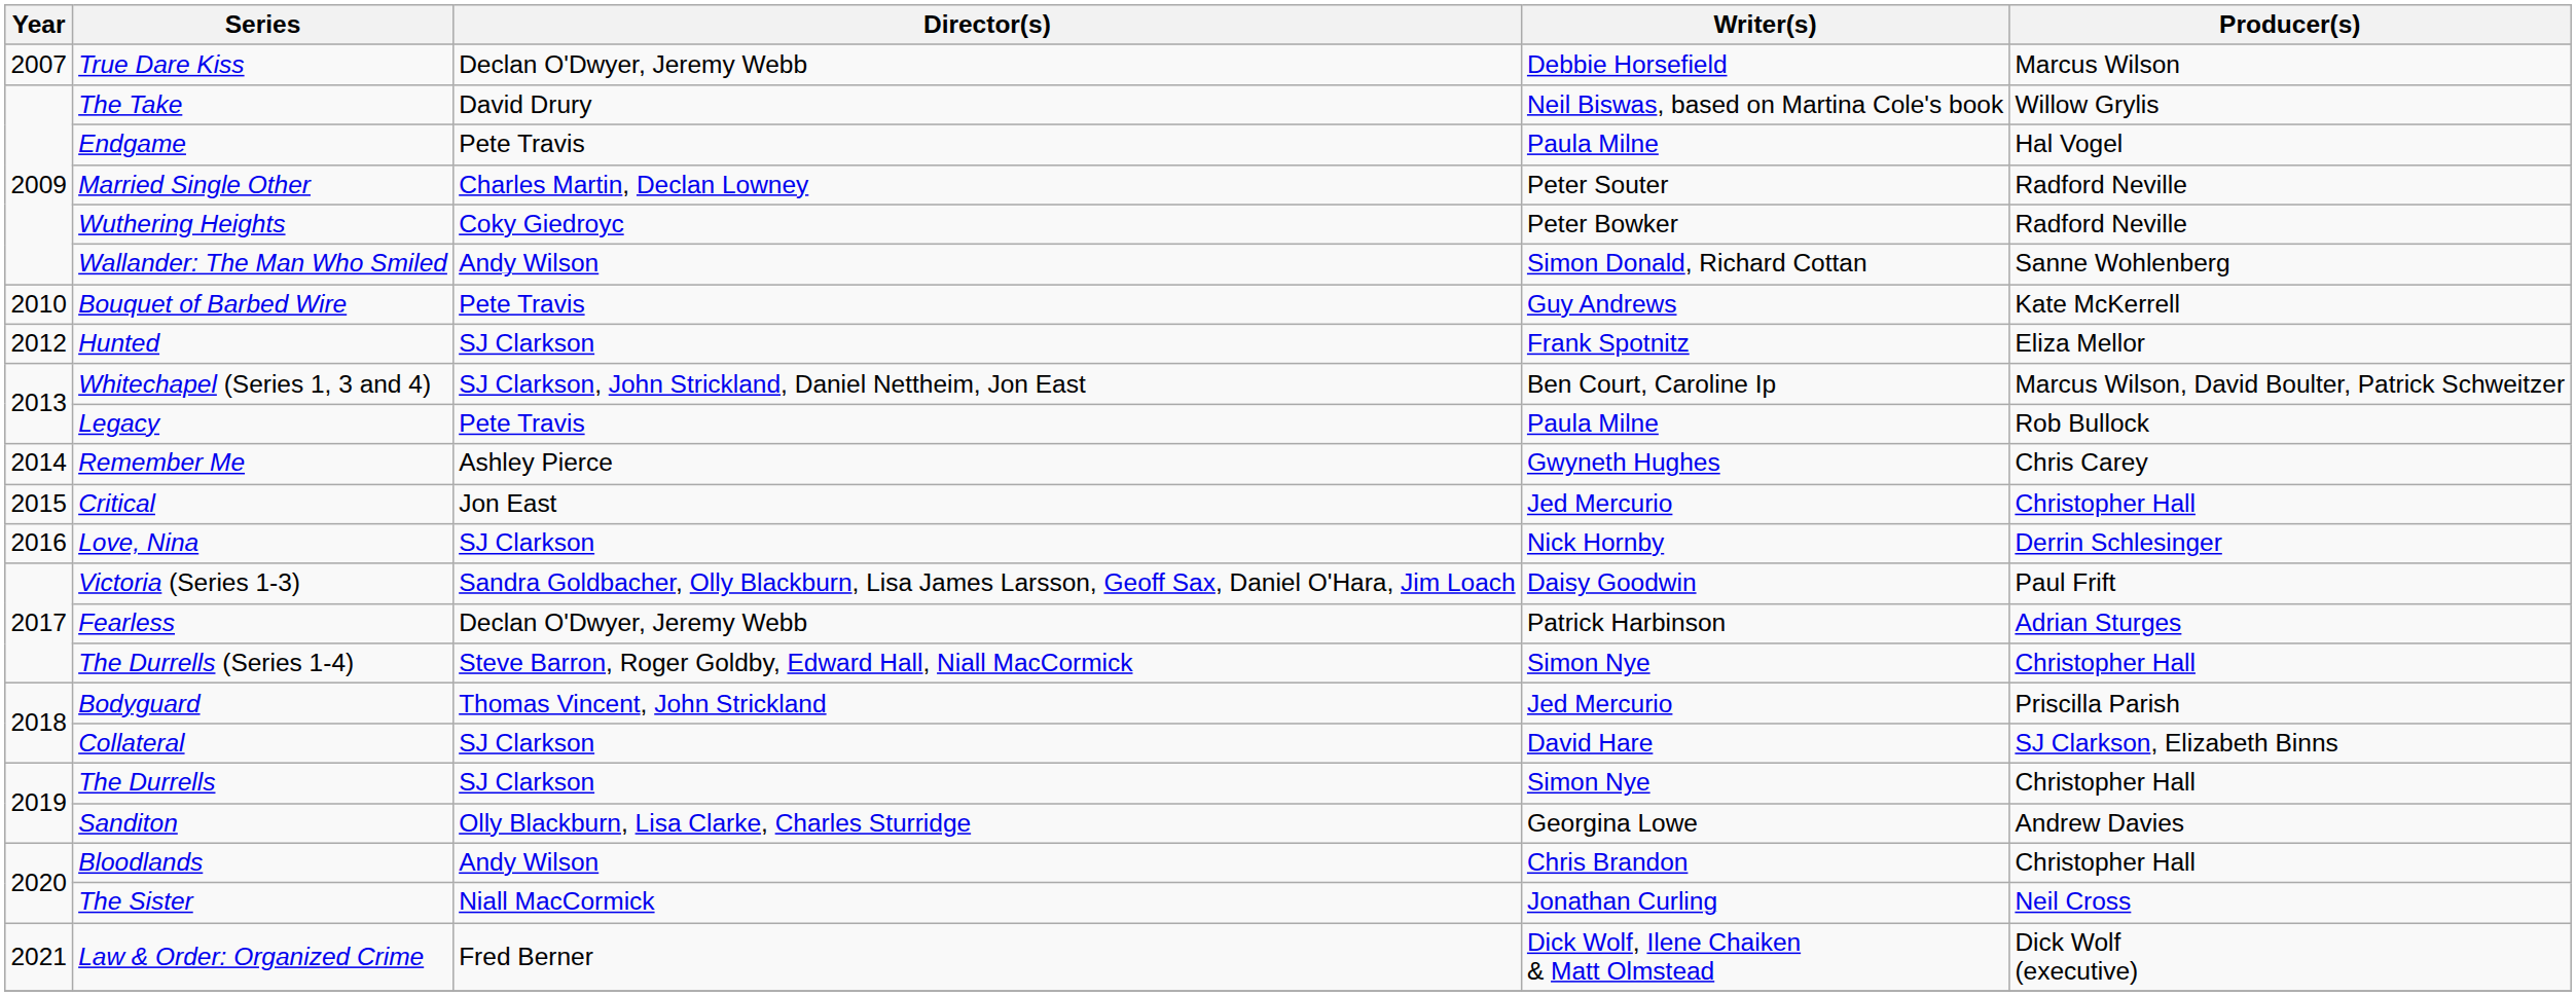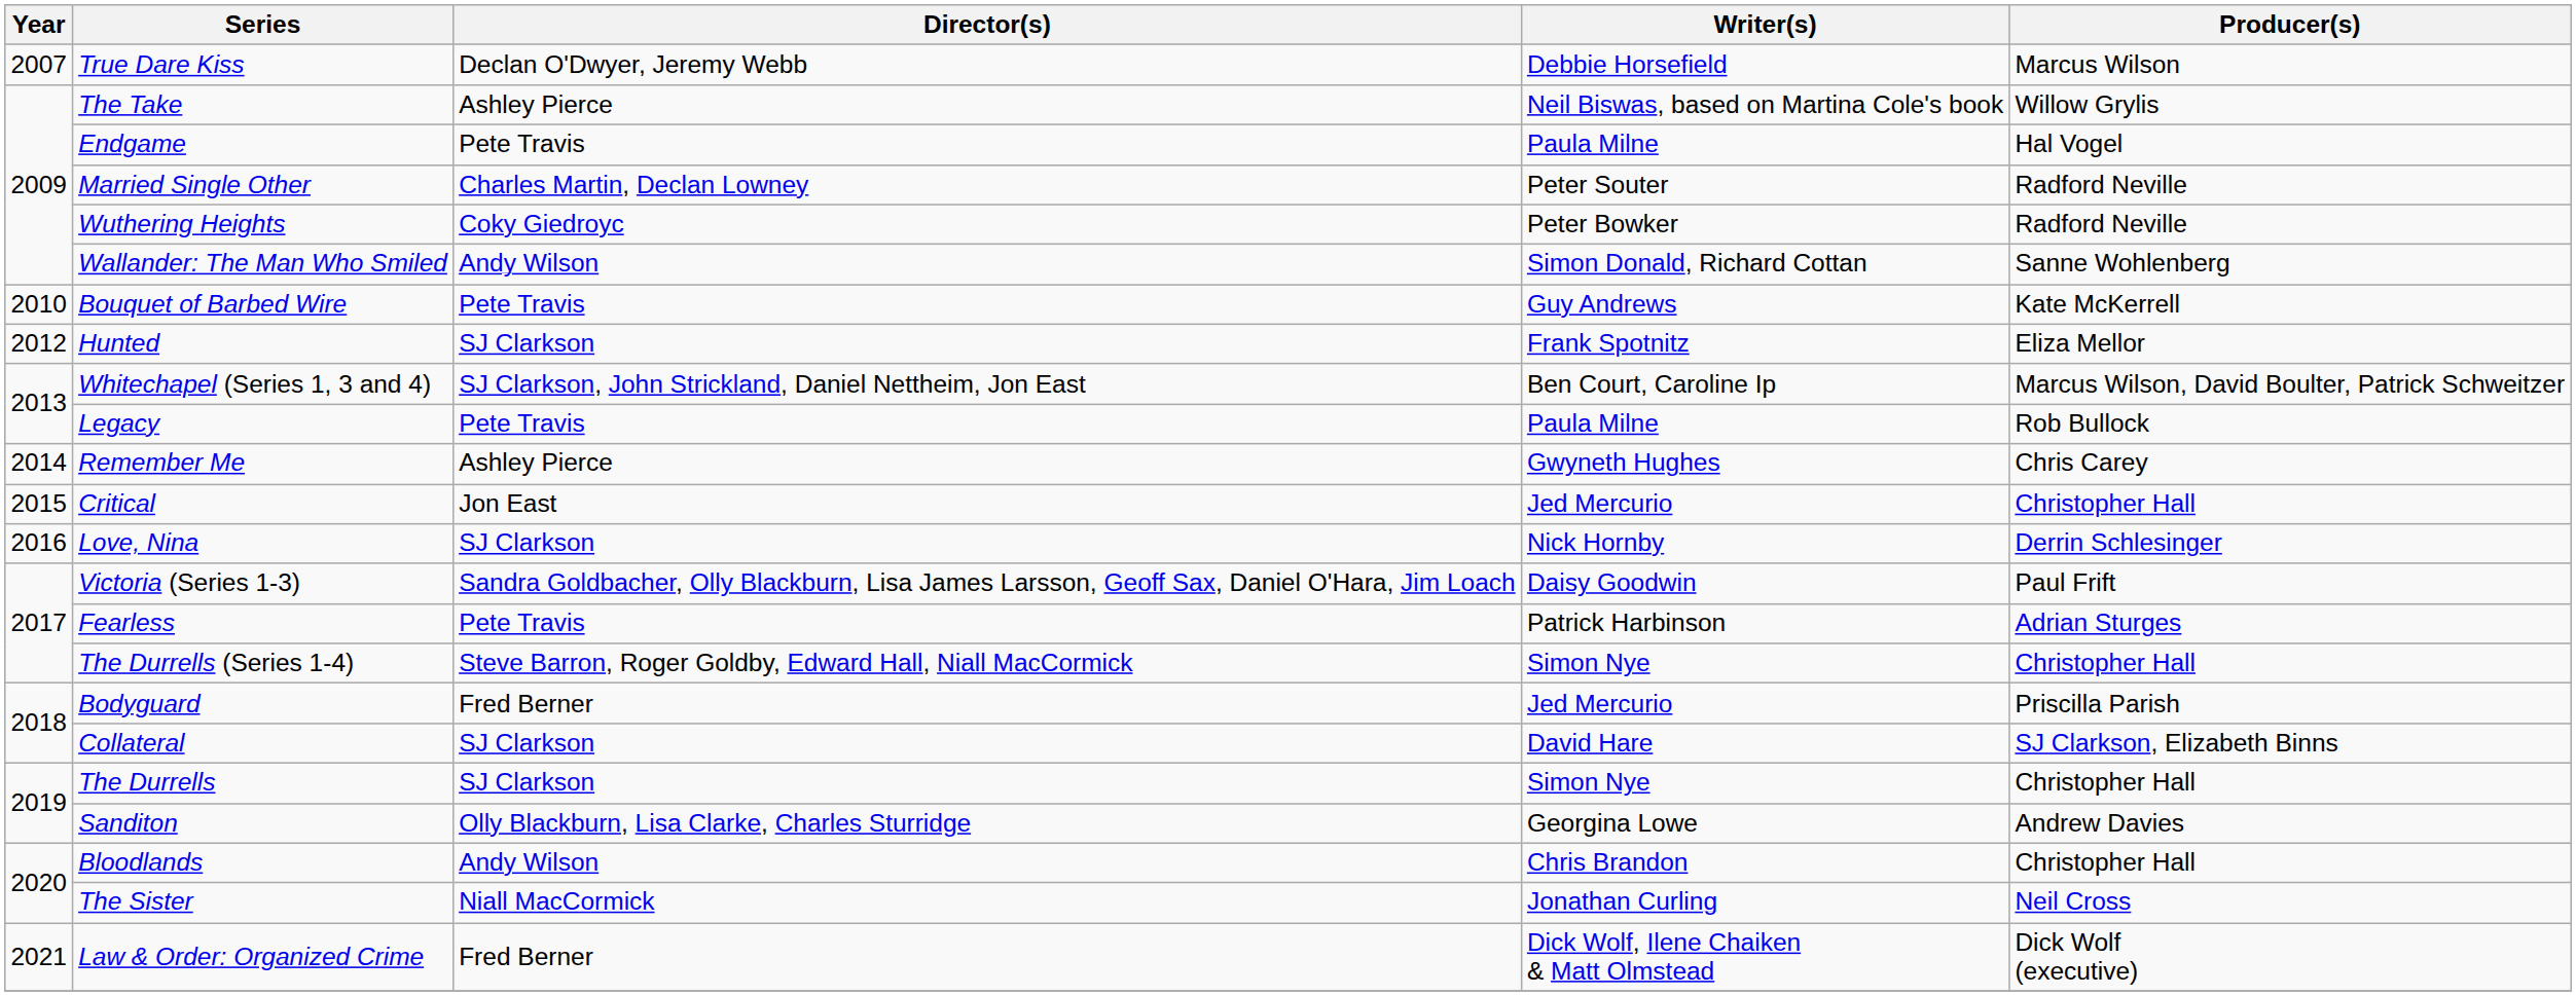The Take | Director(s): David Drury -> Ashley Pierce
Fearless | Director(s): Declan O'Dwyer, Jeremy Webb -> Pete Travis
Bodyguard | Director(s): Thomas Vincent, John Strickland -> Fred Berner
